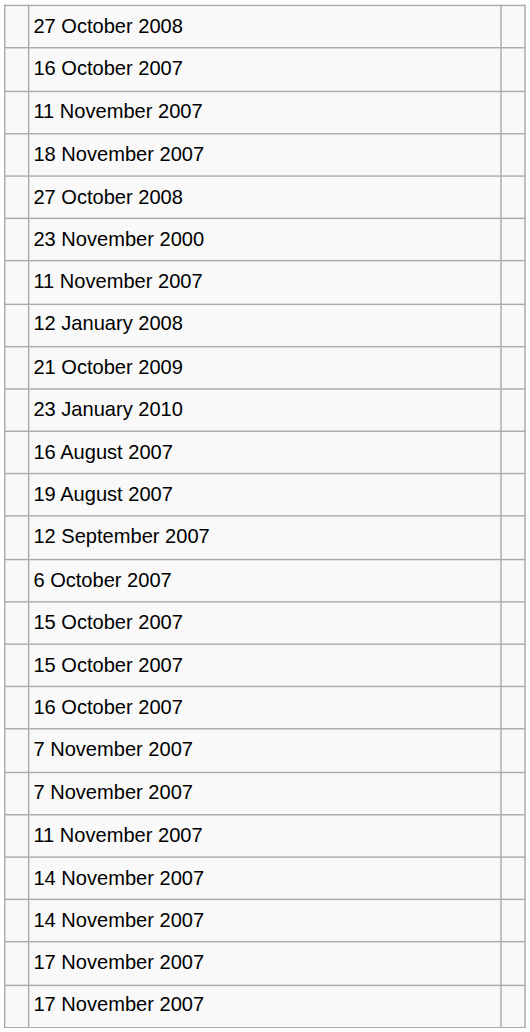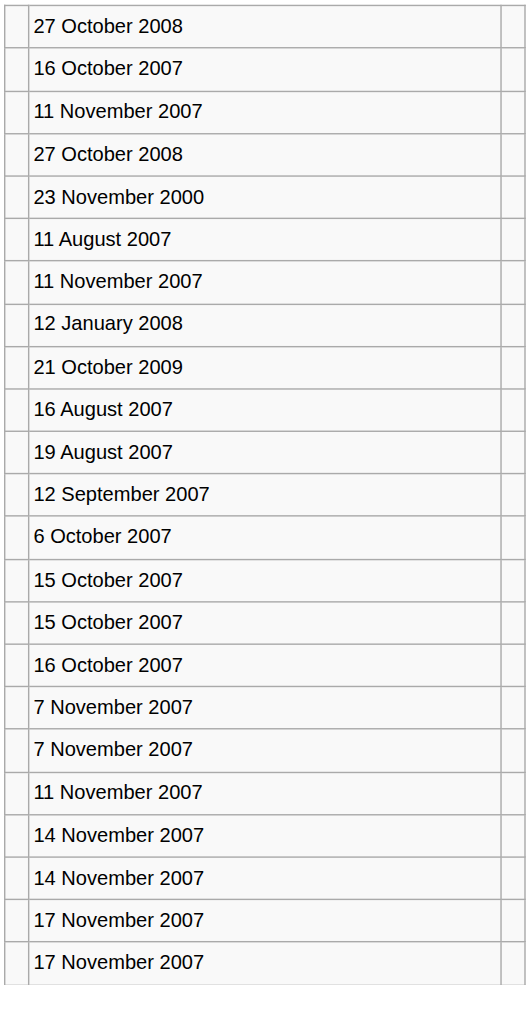- row: 18 November 2007
+ row: 11 August 2007
- row: 23 January 2010
